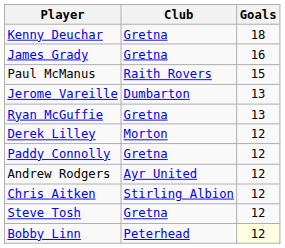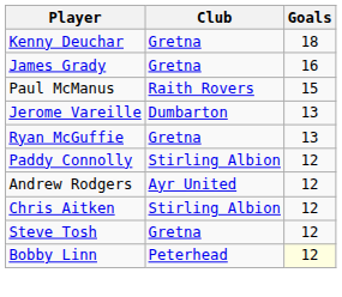- row: Derek Lilley | Morton | 12
Paddy Connolly | Club: Gretna -> Stirling Albion
